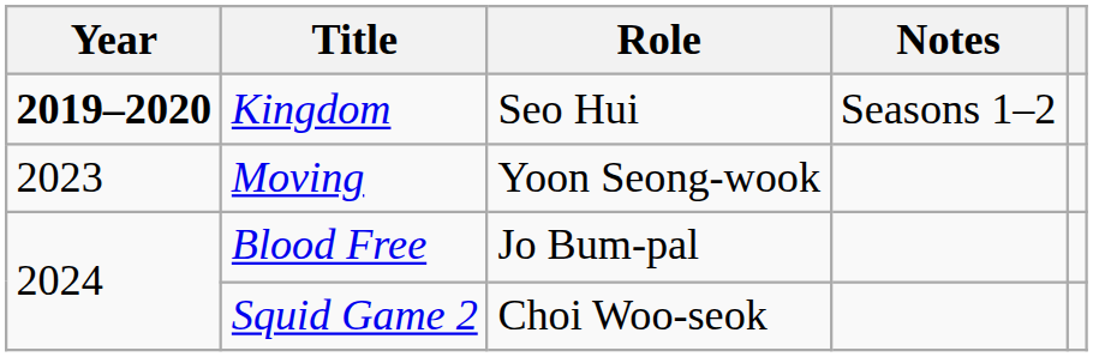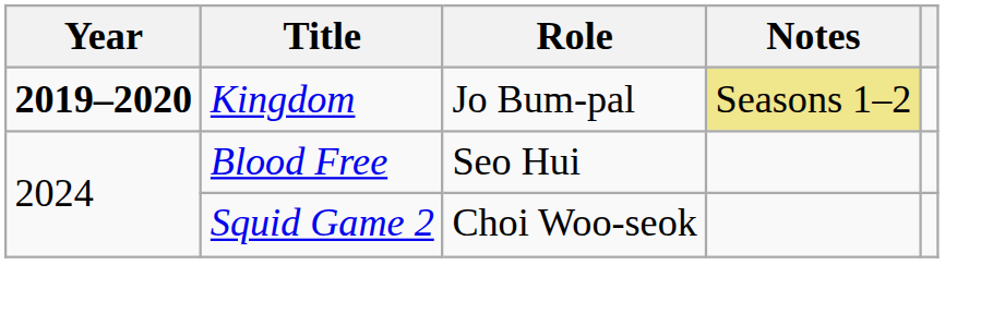Kingdom | Role: Seo Hui -> Jo Bum-pal
Kingdom | Notes: no background -> khaki background
- row: 2023 | Moving | Yoon Seong-wook
Blood Free | Role: Jo Bum-pal -> Seo Hui
